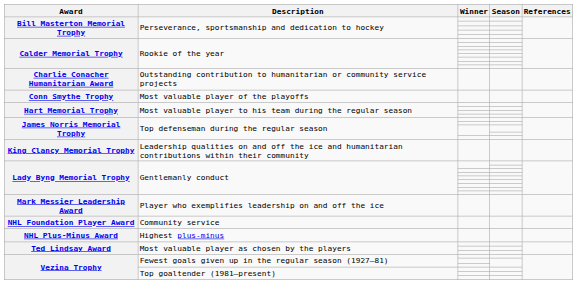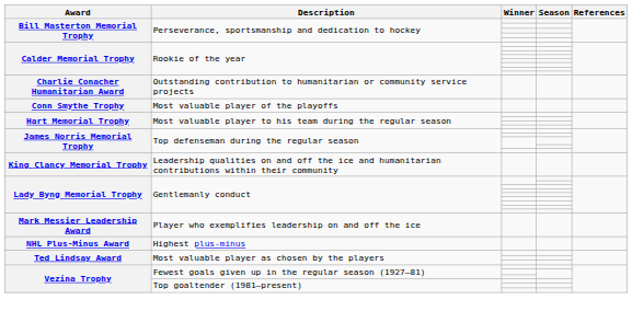- row: NHL Foundation Player Award | Community service
